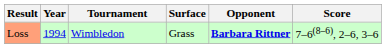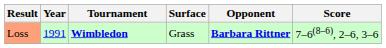Loss | Year: 1994 -> 1991
Loss | Tournament: normal -> bold
